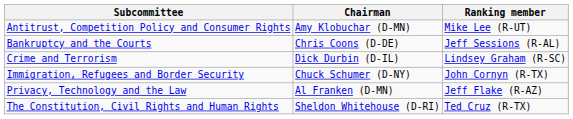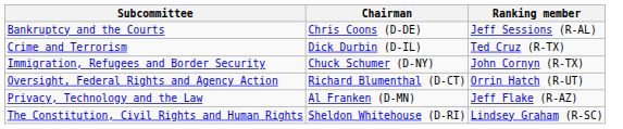- row: Antitrust, Competition Policy and Consumer Rights | Amy Klobuchar (D-MN) | Mike Lee (R-UT)
Crime and Terrorism | Ranking member: Lindsey Graham (R-SC) -> Ted Cruz (R-TX)
+ row: Oversight, Federal Rights and Agency Action | Richard Blumenthal (D-CT) | Orrin Hatch (R-UT)
The Constitution, Civil Rights and Human Rights | Ranking member: Ted Cruz (R-TX) -> Lindsey Graham (R-SC)
